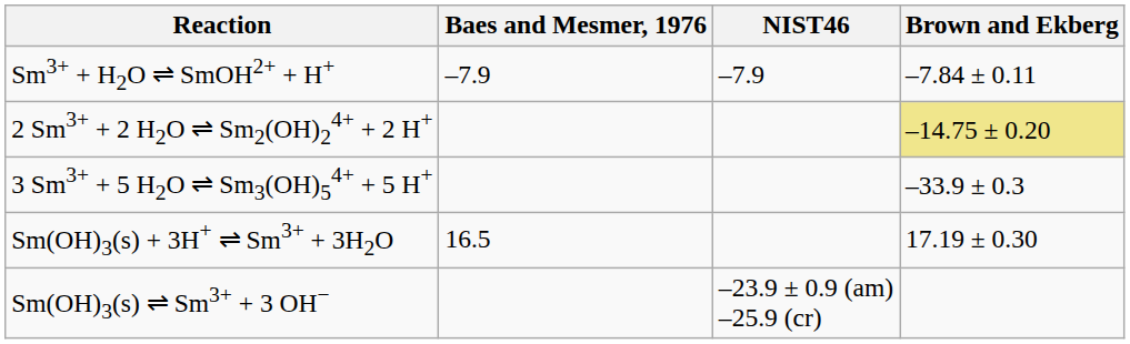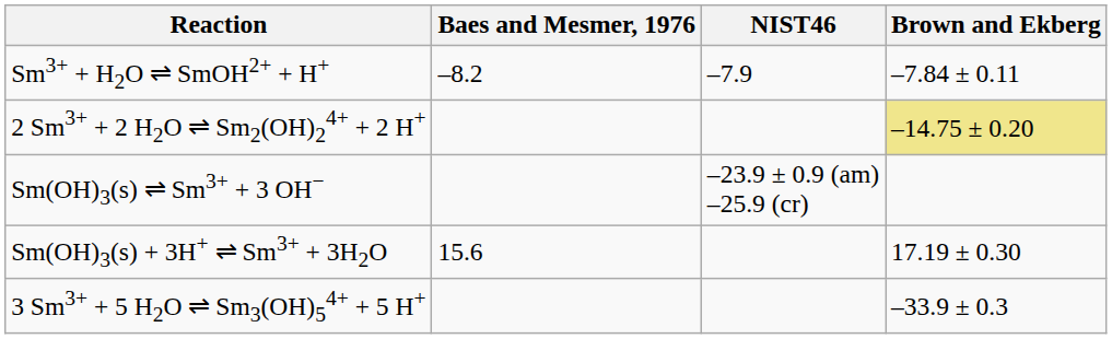Sm3+ + H2O ⇌ SmOH2+ + H+ | Baes and Mesmer, 1976: –7.9 -> –8.2
rows swapped: 3 Sm3+ + 5 H2O ⇌ Sm3(OH)54+ + 5 H+ <-> Sm(OH)3(s) ⇌ Sm3+ + 3 OH−
Sm(OH)3(s) + 3H+ ⇌ Sm3+ + 3H2O | Baes and Mesmer, 1976: 16.5 -> 15.6
